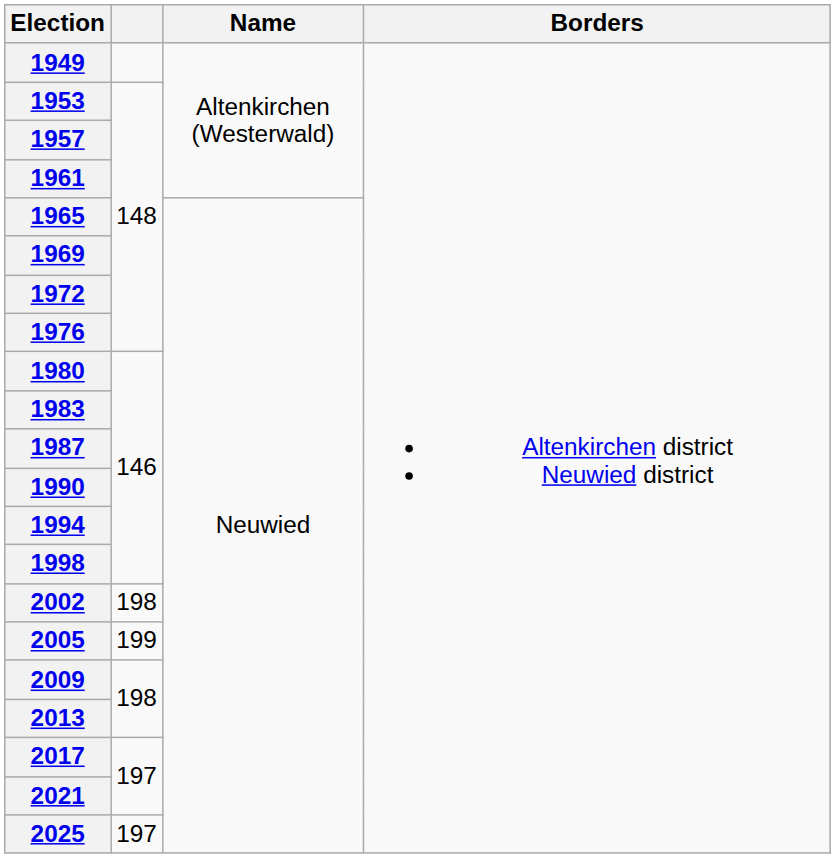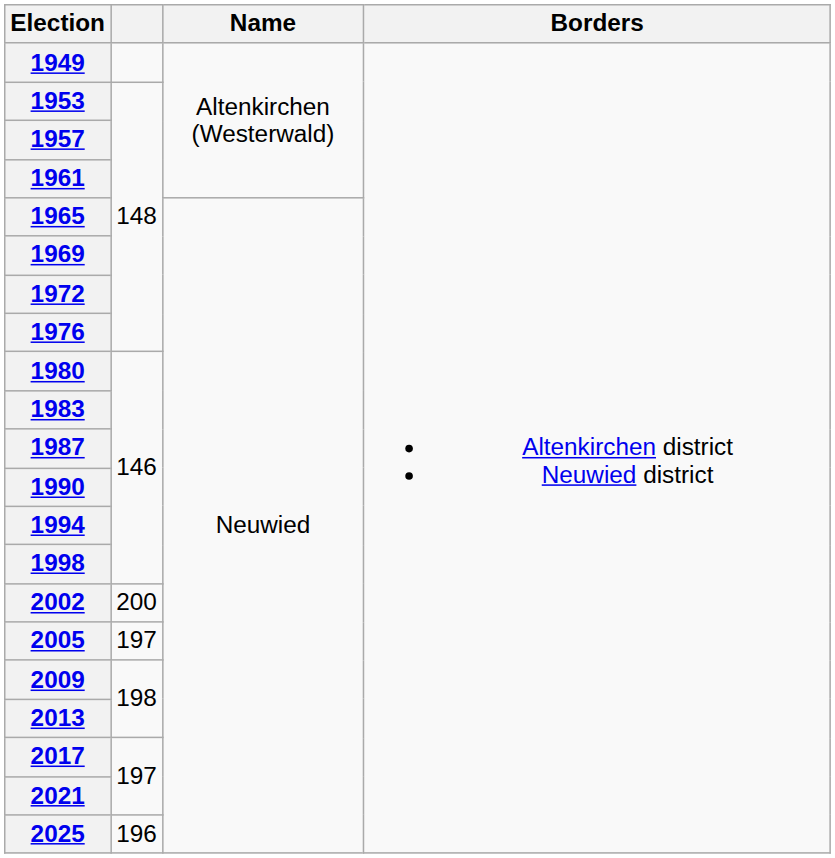2002 | column 2: 198 -> 200
2005 | column 2: 199 -> 197
2025 | column 2: 197 -> 196
